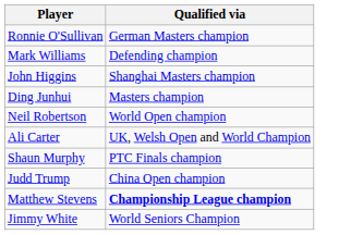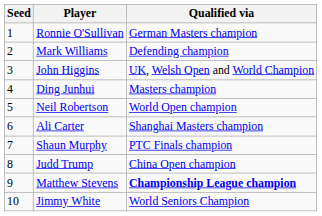+ column: Seed | 1 | 2 | 3 | 4 | 5 | 6 | 7 | 8 | 9 | 10
John Higgins | Qualified via: Shanghai Masters champion -> UK, Welsh Open and World Champion
Ali Carter | Qualified via: UK, Welsh Open and World Champion -> Shanghai Masters champion
